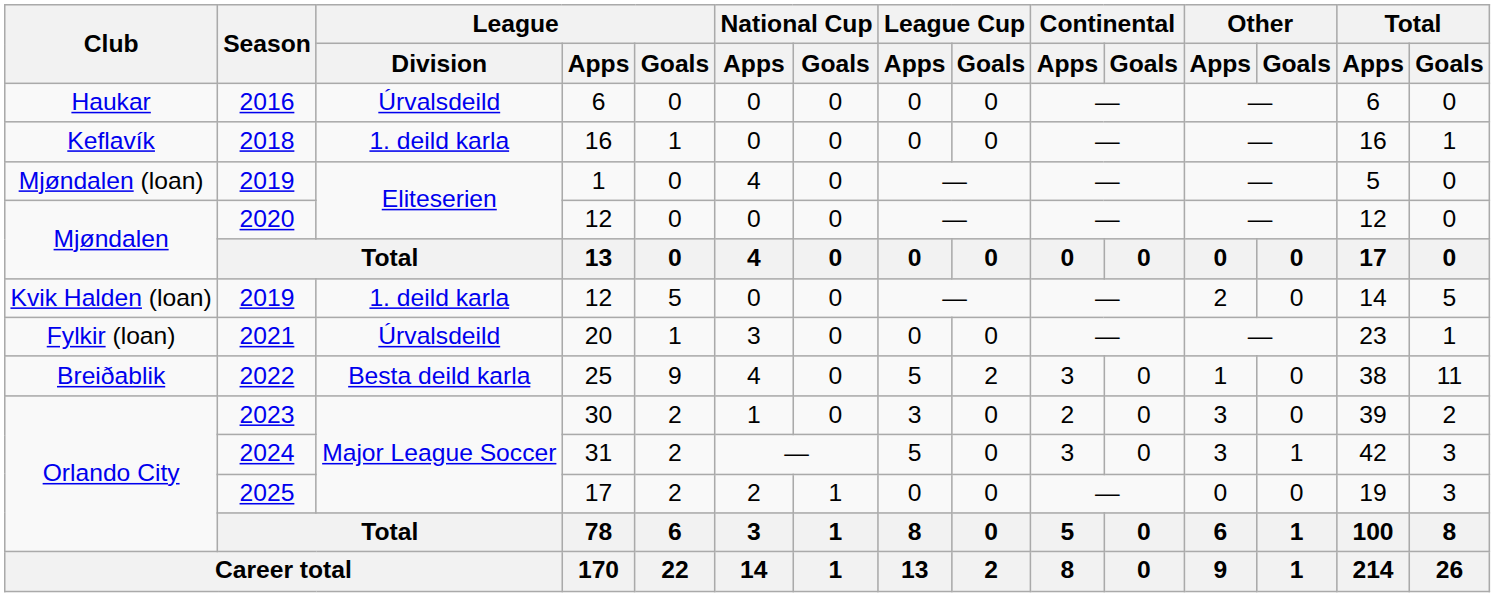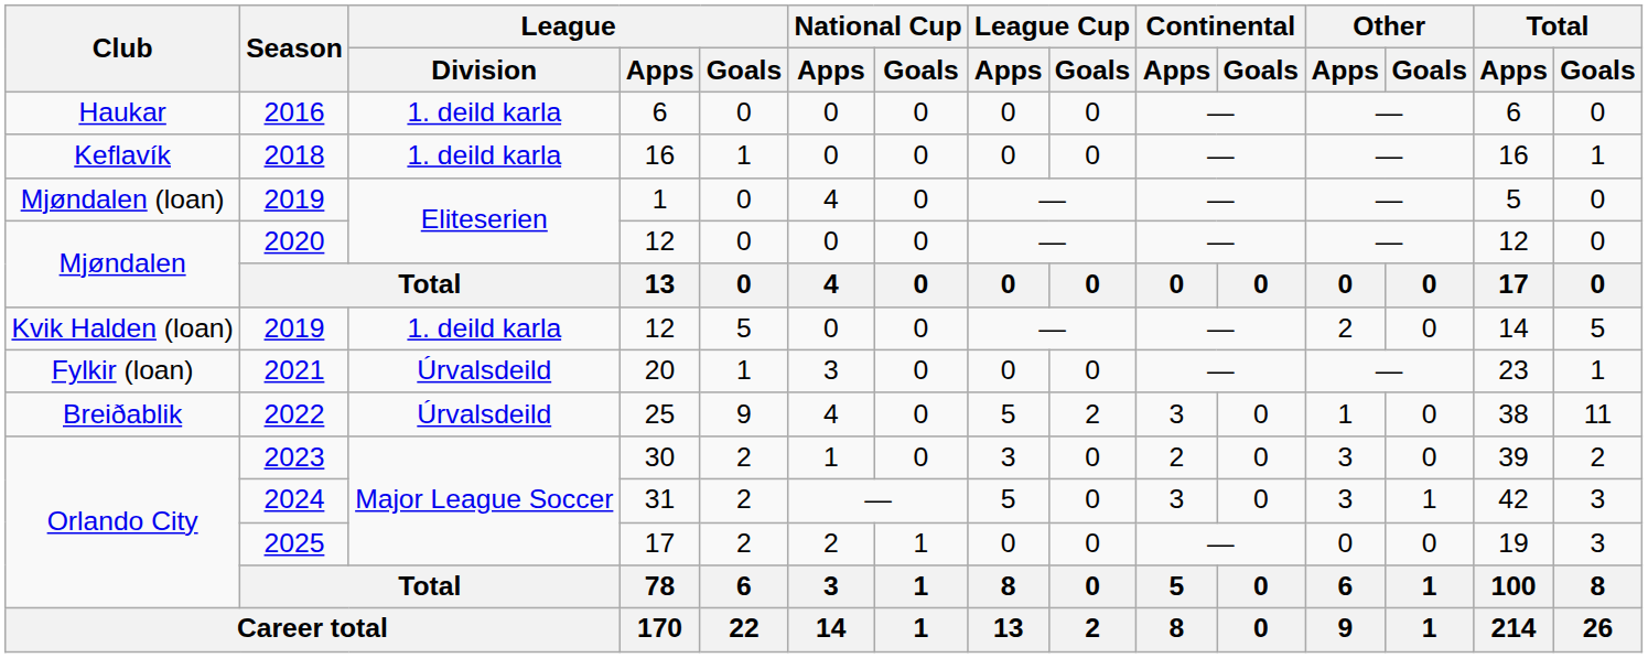2016 | League / Division: Úrvalsdeild -> 1. deild karla
2022 | League / Division: Besta deild karla -> Úrvalsdeild
